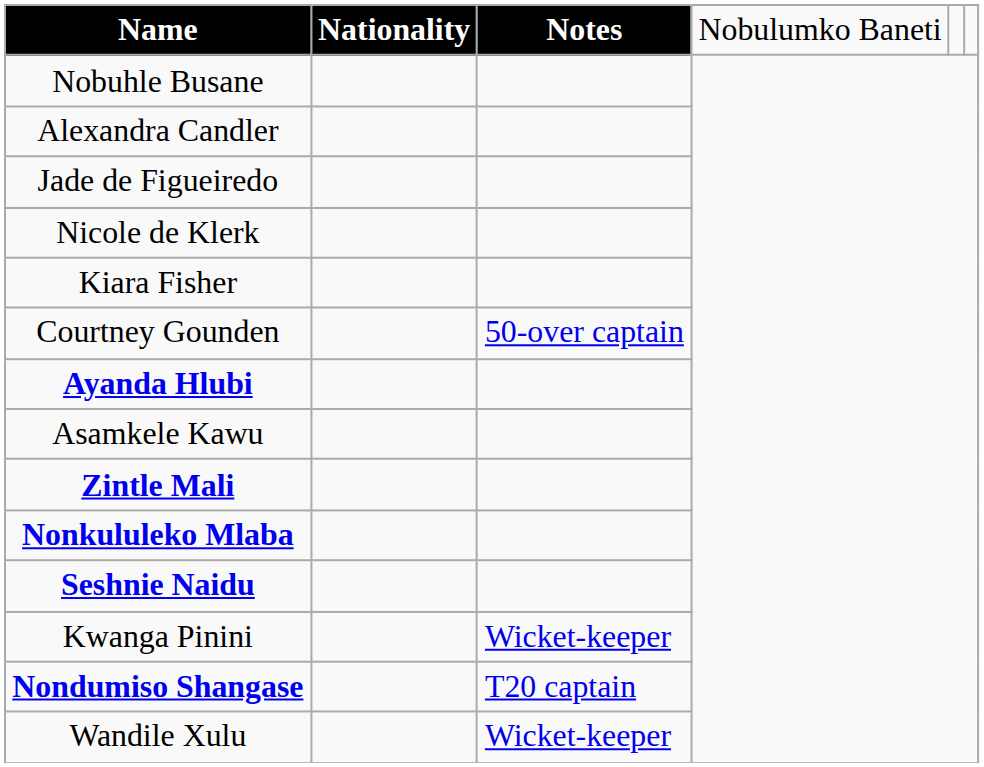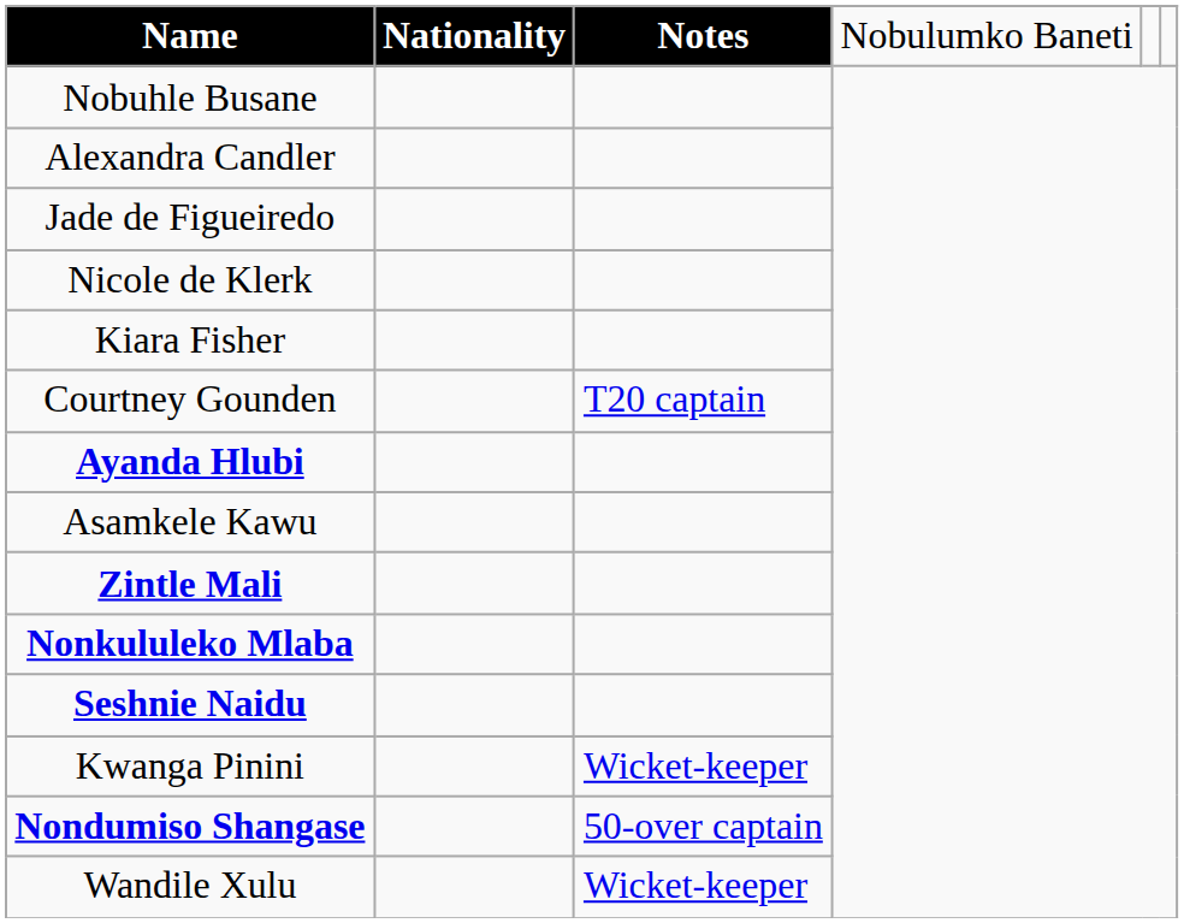Courtney Gounden | Notes: 50-over captain -> T20 captain
Nondumiso Shangase | Notes: T20 captain -> 50-over captain
